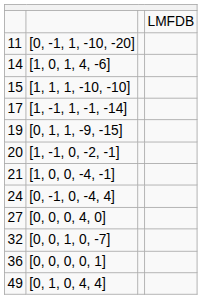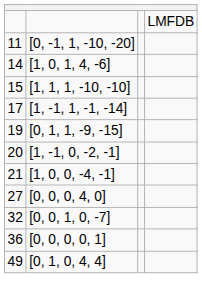- row: 24 | [0, -1, 0, -4, 4]
